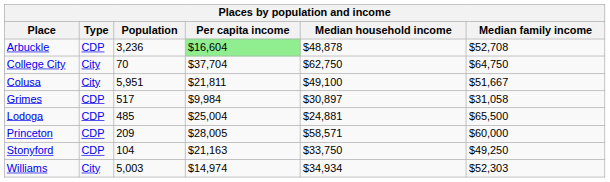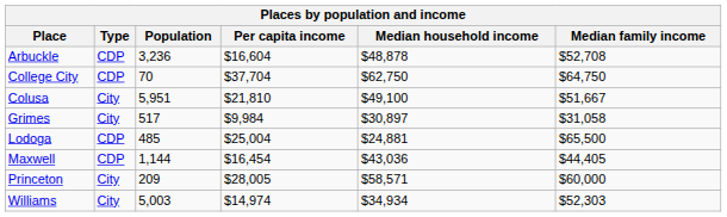Arbuckle | Per capita income: lightgreen background -> no background
College City | Type: City -> CDP
Colusa | Per capita income: $21,811 -> $21,810
Grimes | Type: CDP -> City
+ row: Maxwell | CDP | 1,144 | $16,454 | $43,036 | $44,405
Princeton | Type: CDP -> City
- row: Stonyford | CDP | 104 | $21,163 | $33,750 | $49,250
